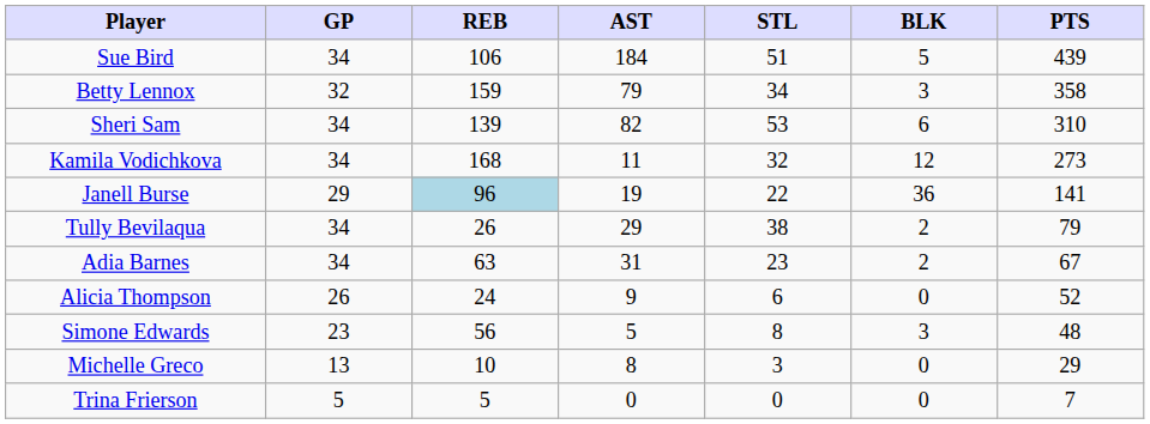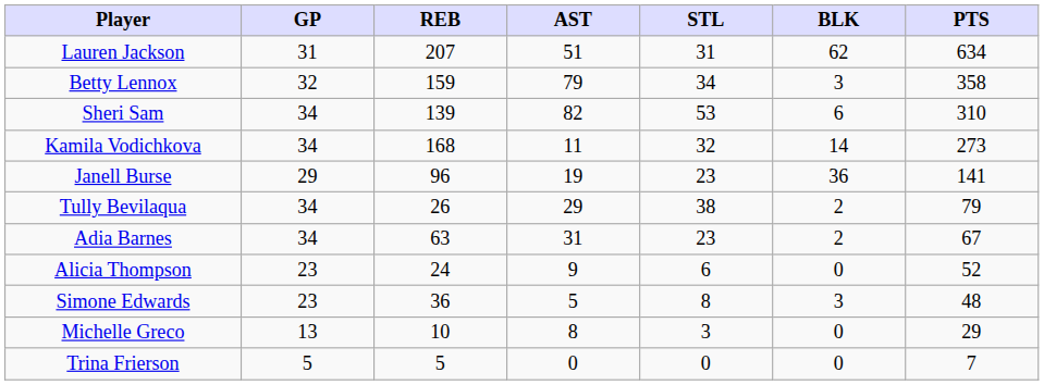+ row: Lauren Jackson | 31 | 207 | 51 | 31 | 62 | 634
- row: Sue Bird | 34 | 106 | 184 | 51 | 5 | 439
Kamila Vodichkova | BLK: 12 -> 14
Janell Burse | REB: lightblue background -> no background
Janell Burse | STL: 22 -> 23
Alicia Thompson | GP: 26 -> 23
Simone Edwards | REB: 56 -> 36
